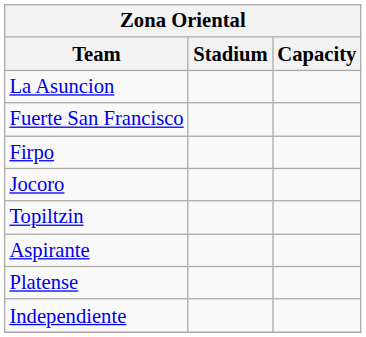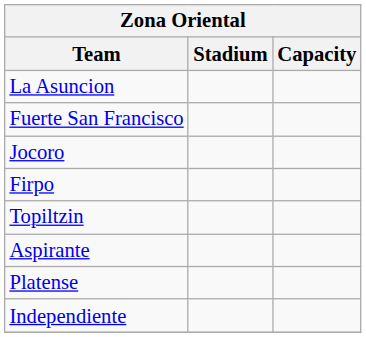rows swapped: Jocoro <-> Firpo
